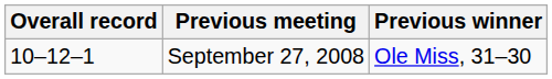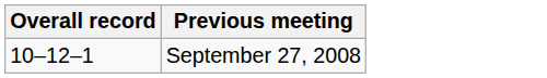- column: Previous winner | Ole Miss, 31–30
